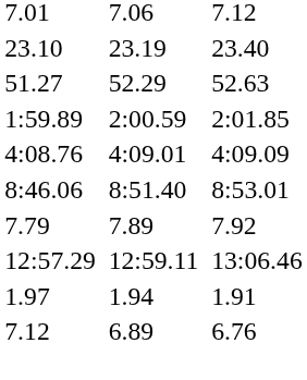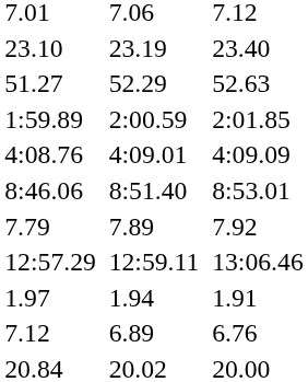+ row: 20.84 | 20.02 | 20.00
